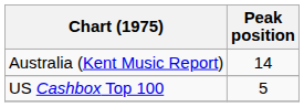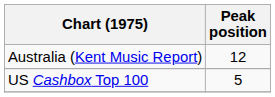Australia (Kent Music Report) | Peak position: 14 -> 12
